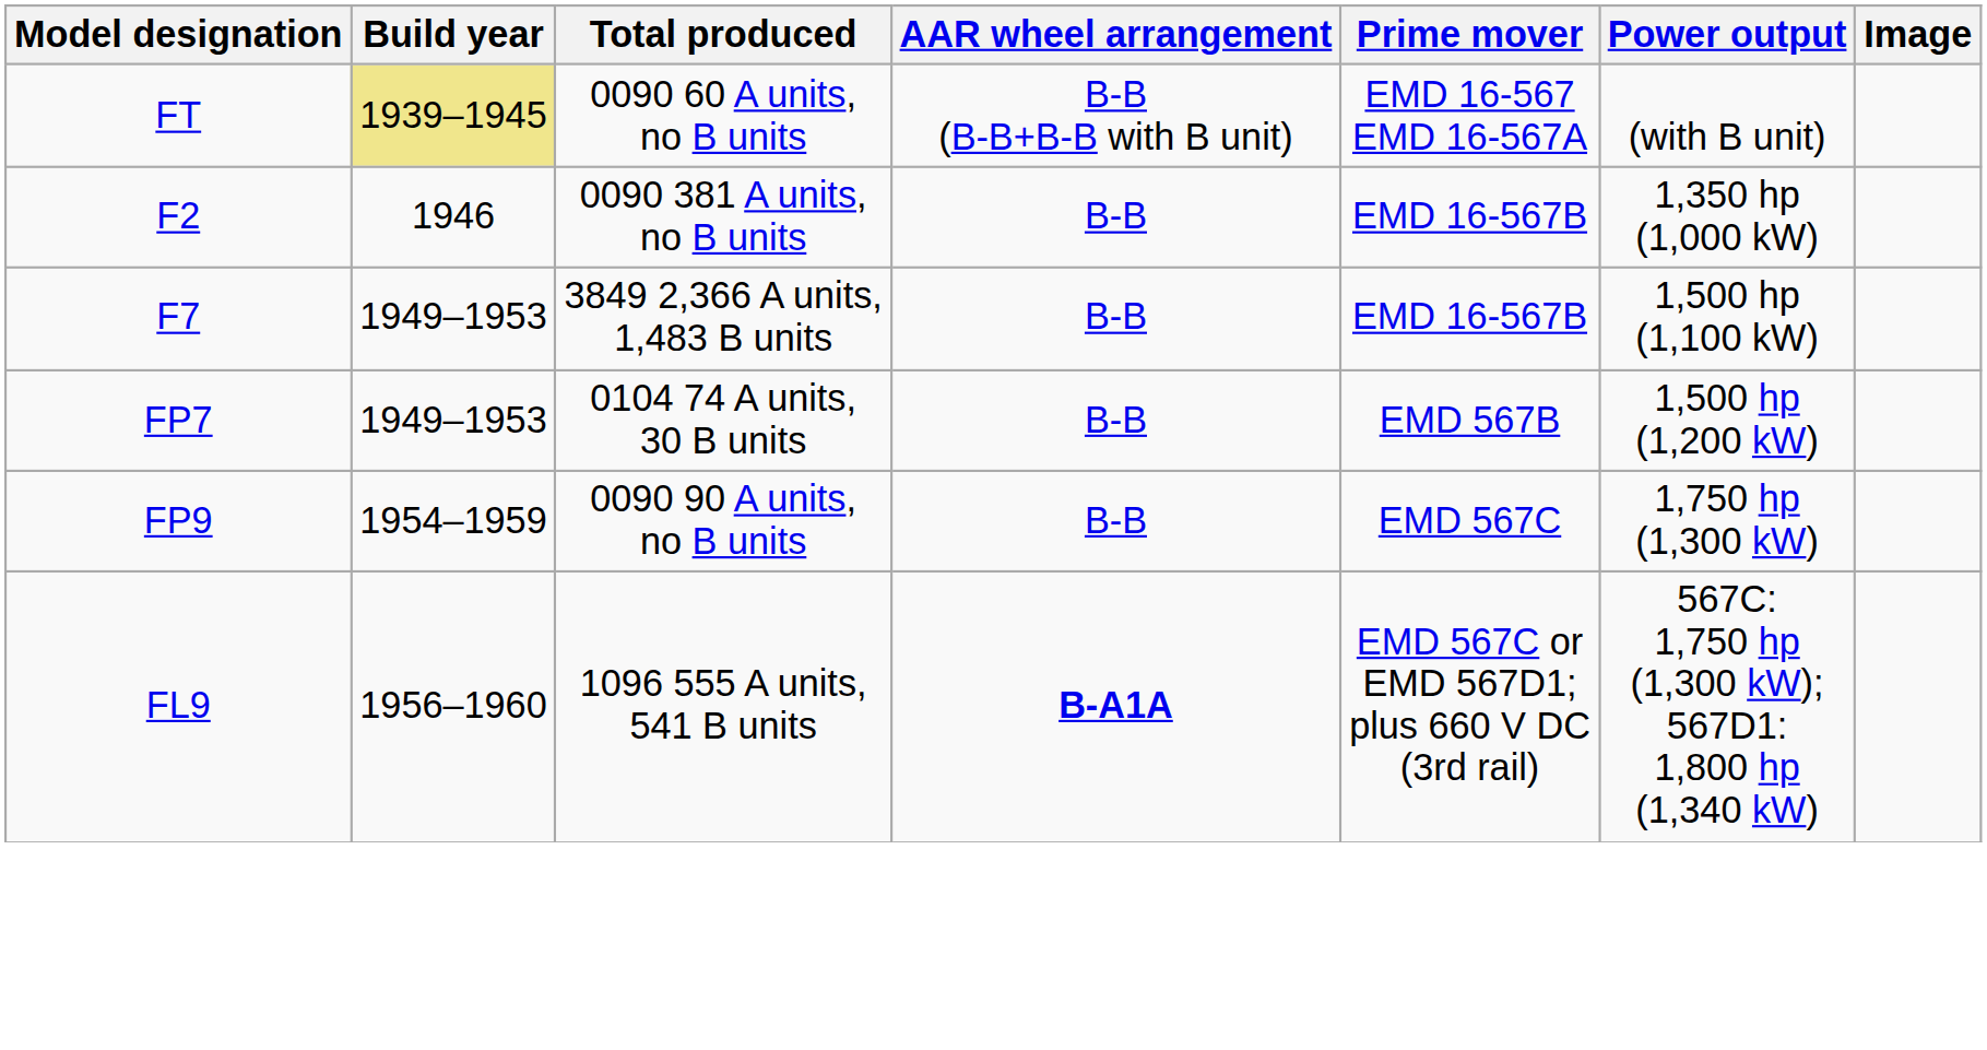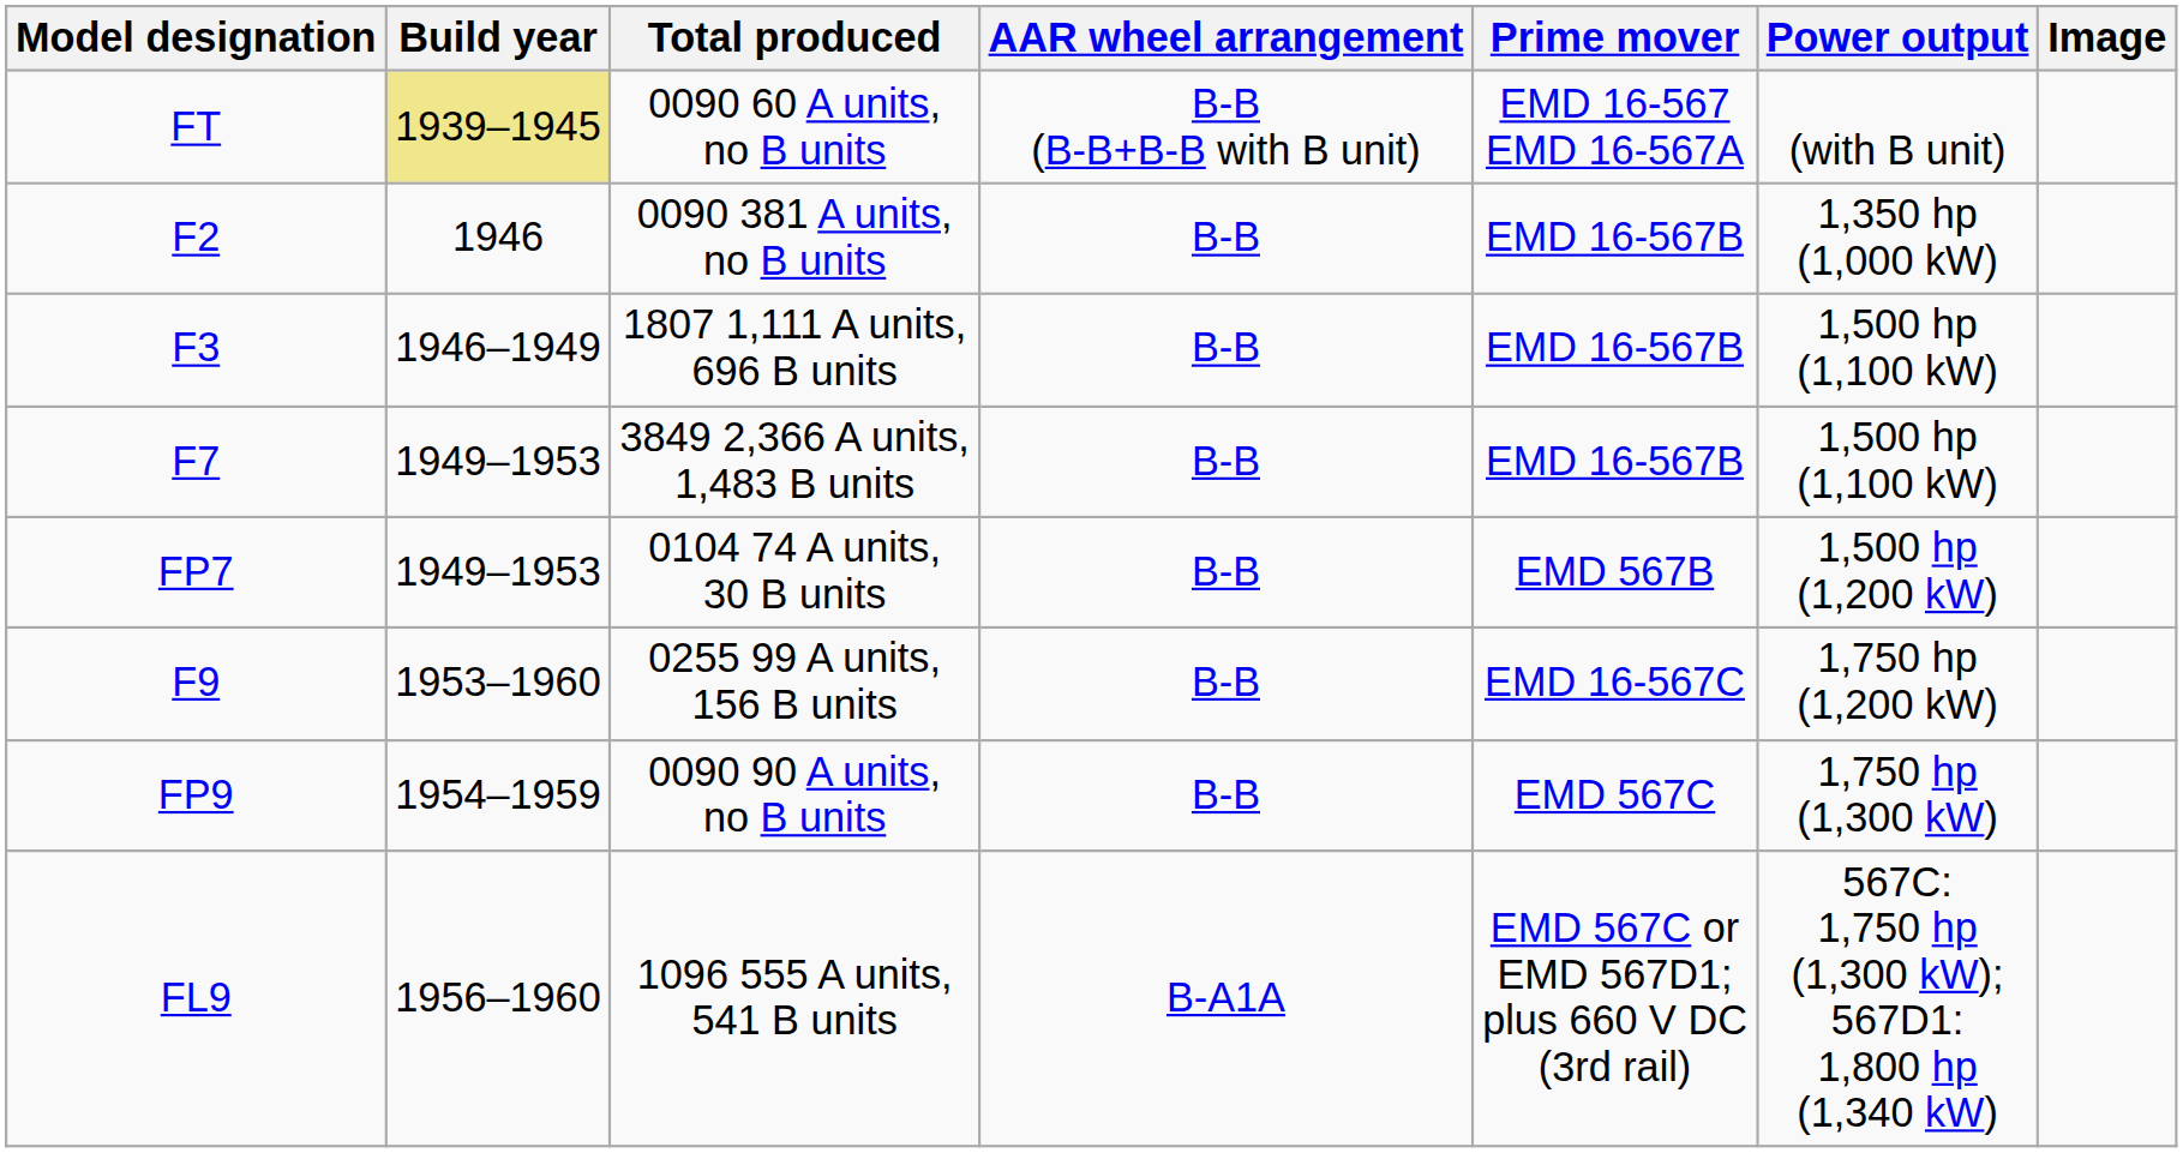+ row: F3 | 1946–1949 | 1807 1,111 A units, 696 B units | B-B | EMD 16-567B | 1,500 hp (1,100 kW)
+ row: F9 | 1953–1960 | 0255 99 A units, 156 B units | B-B | EMD 16-567C | 1,750 hp (1,200 kW)
FL9 | AAR wheel arrangement: bold -> normal
